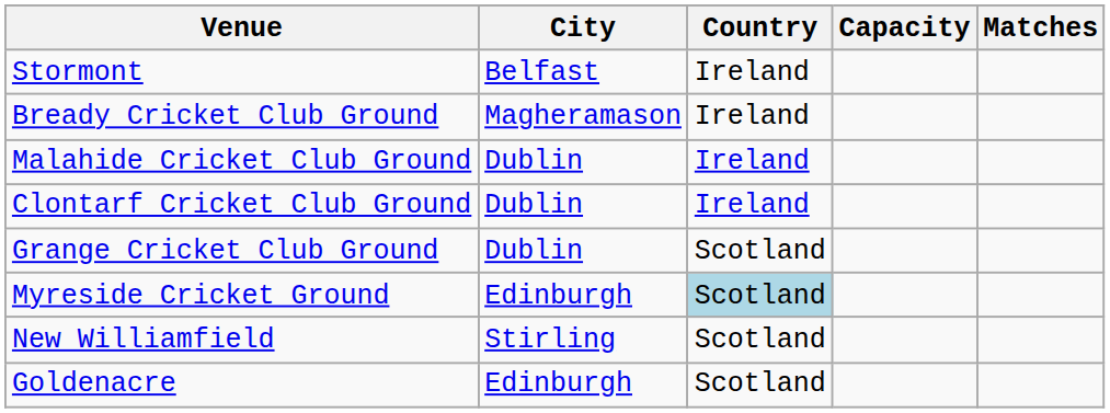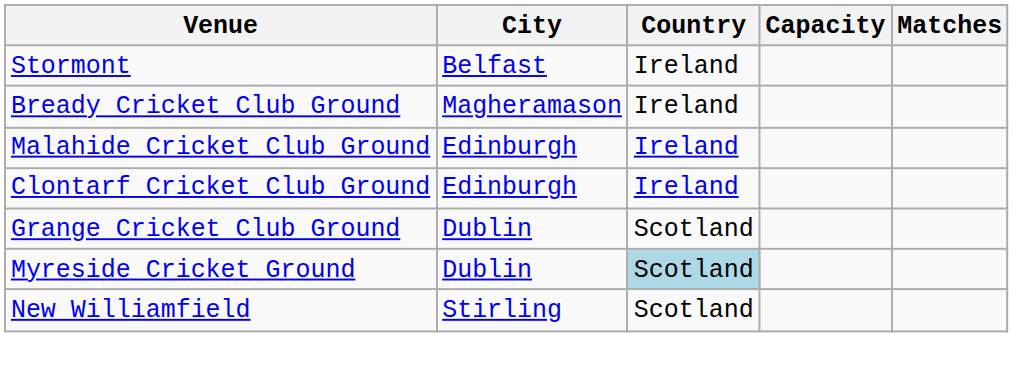Malahide Cricket Club Ground | City: Dublin -> Edinburgh
Clontarf Cricket Club Ground | City: Dublin -> Edinburgh
Myreside Cricket Ground | City: Edinburgh -> Dublin
- row: Goldenacre | Edinburgh | Scotland
